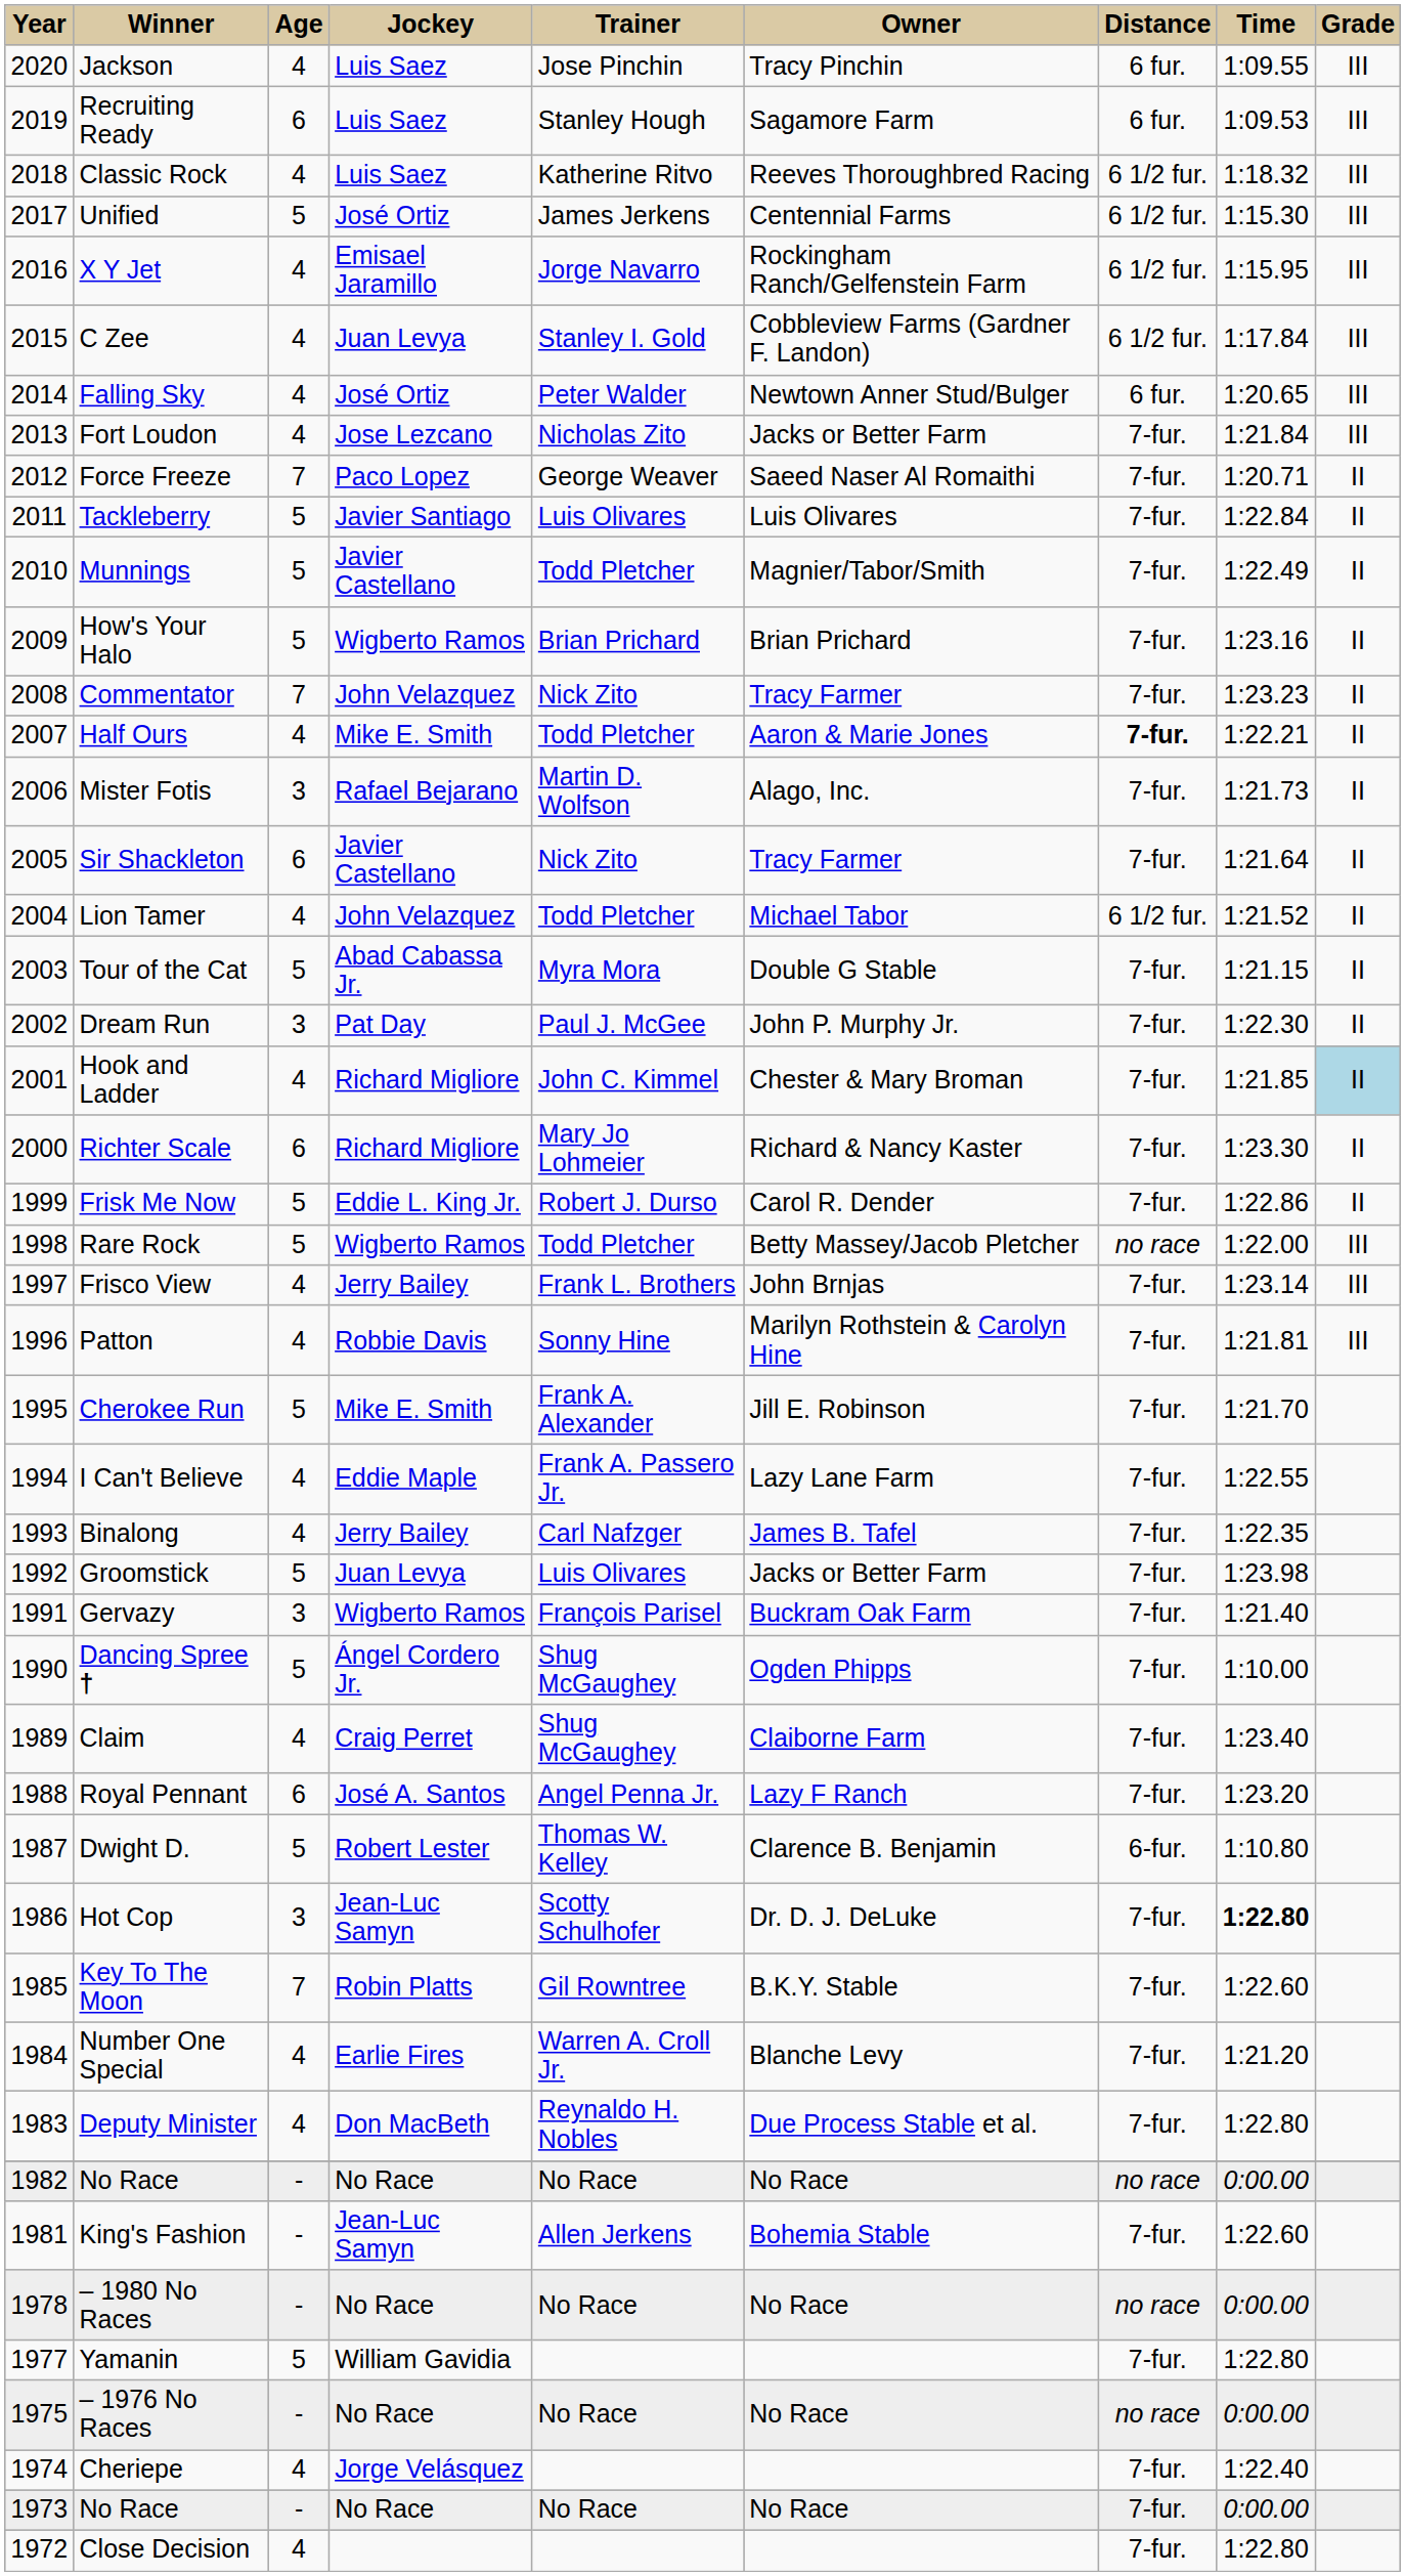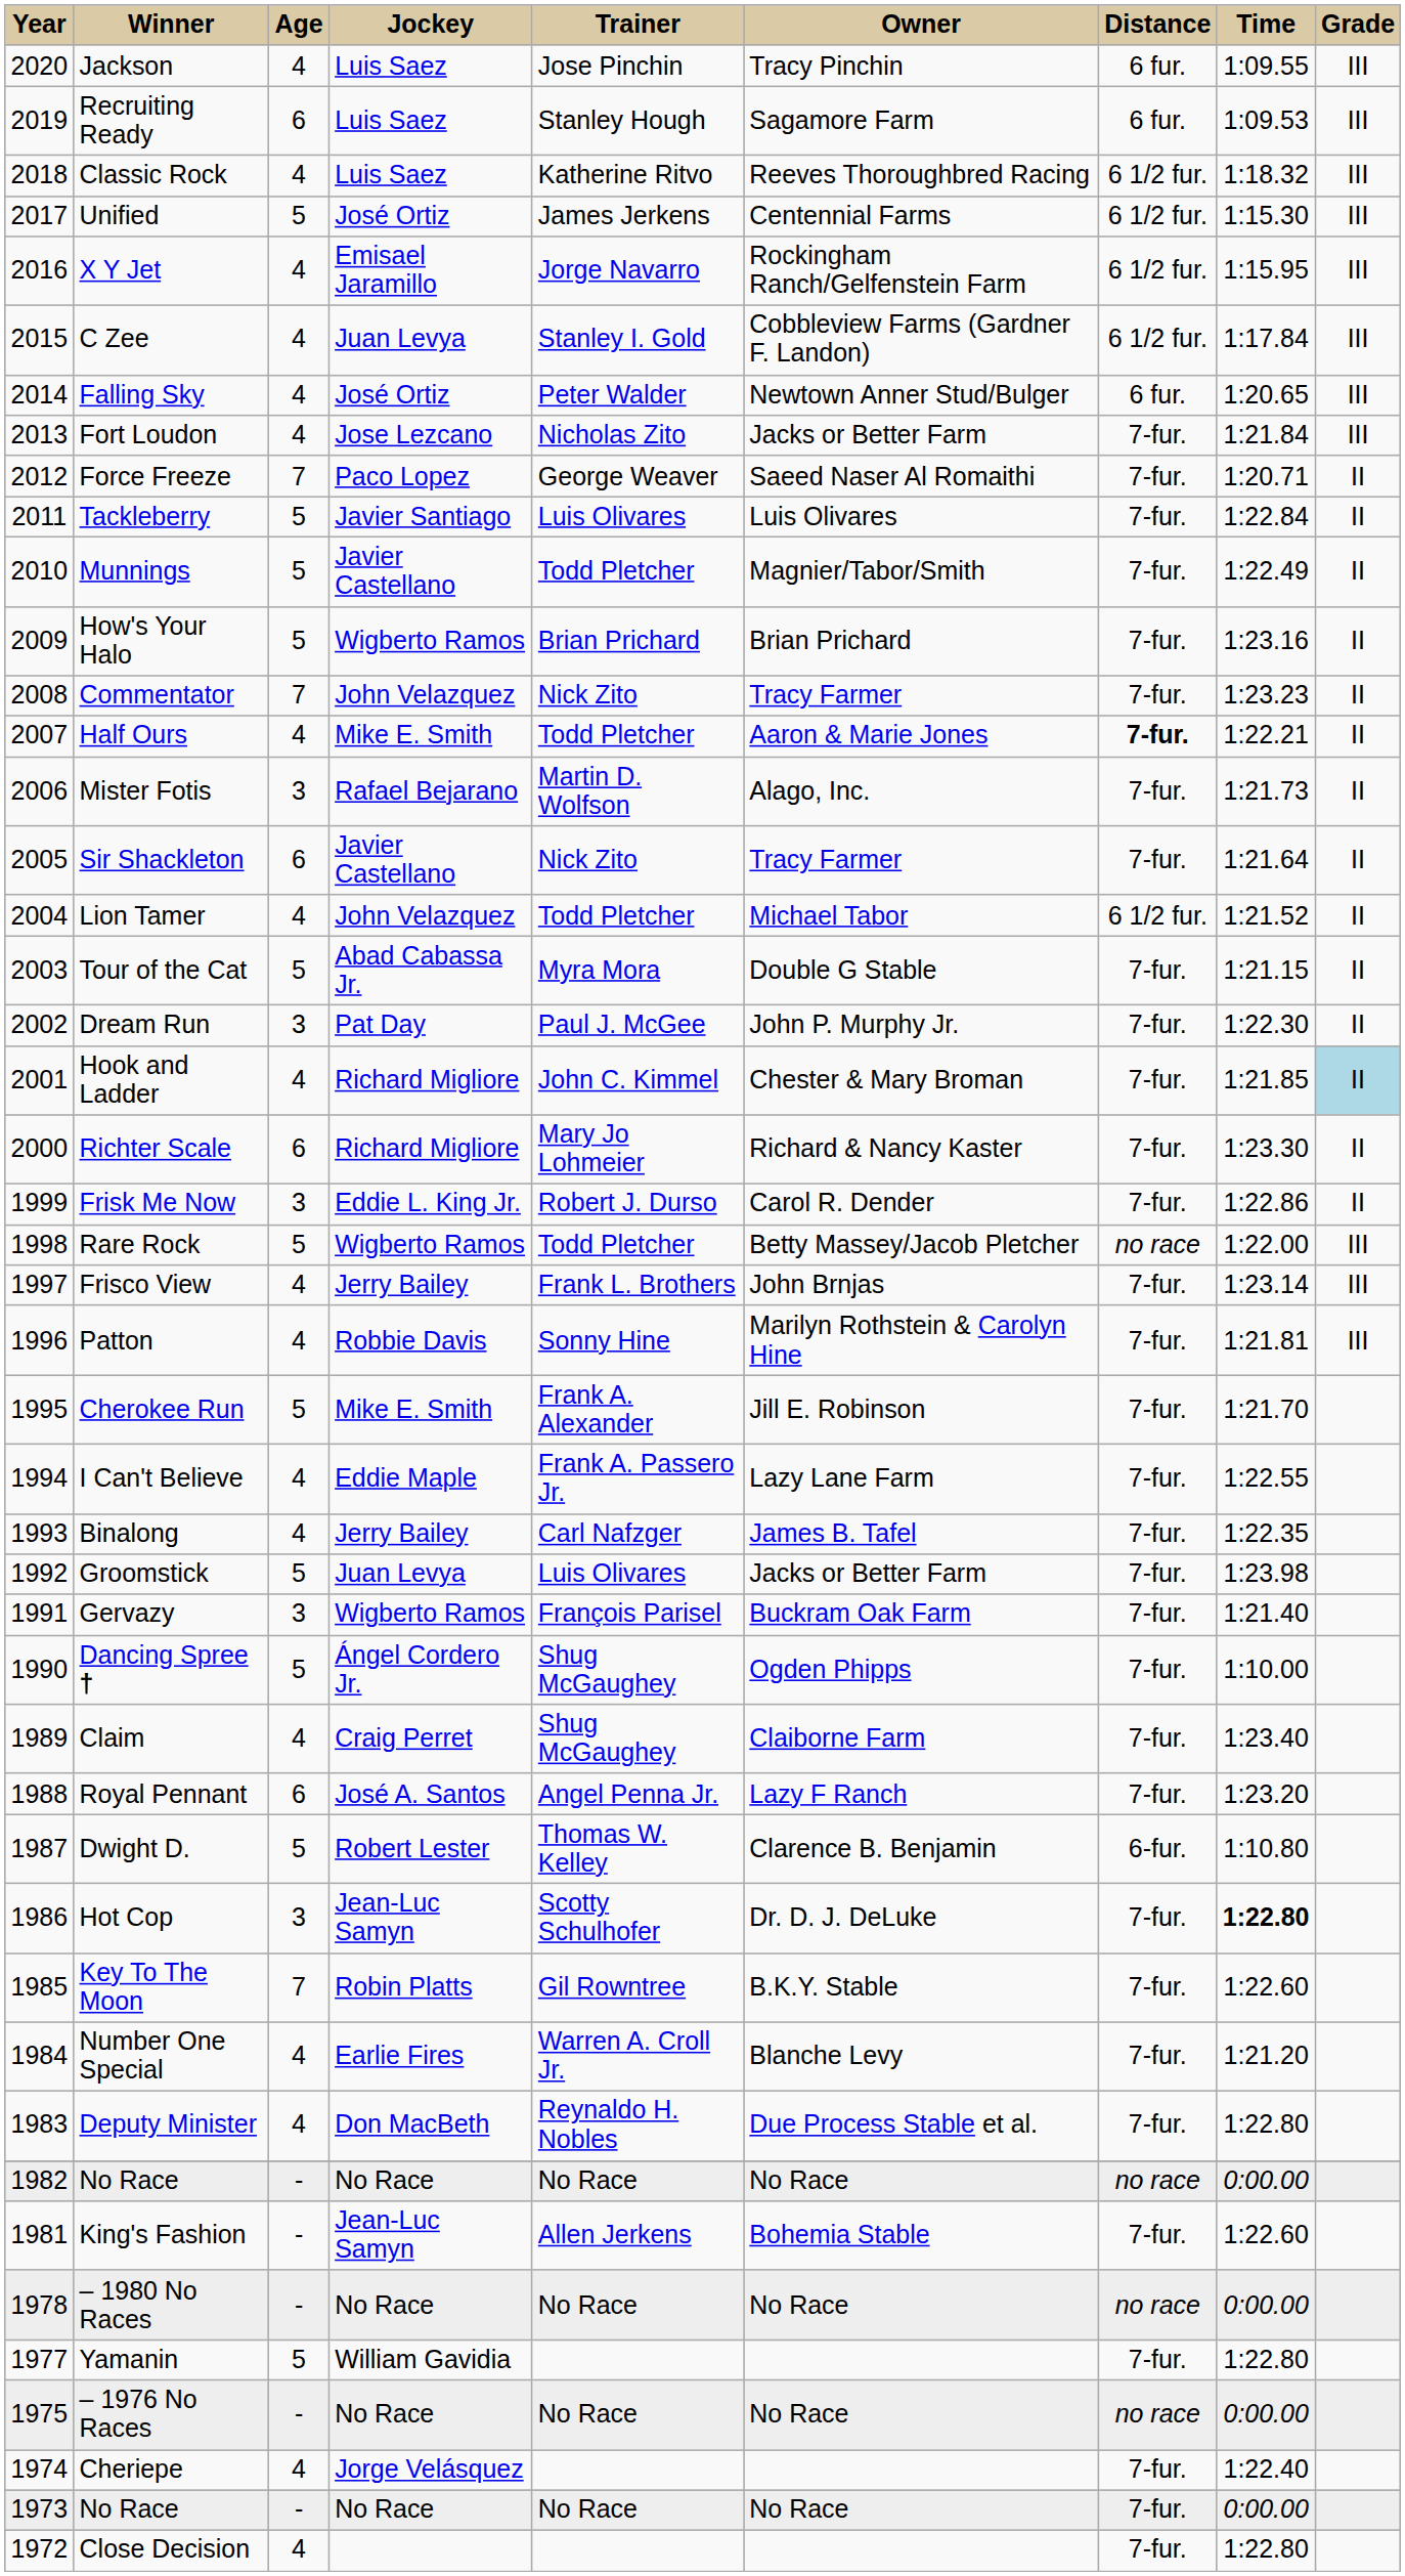Frisk Me Now | Age: 5 -> 3
